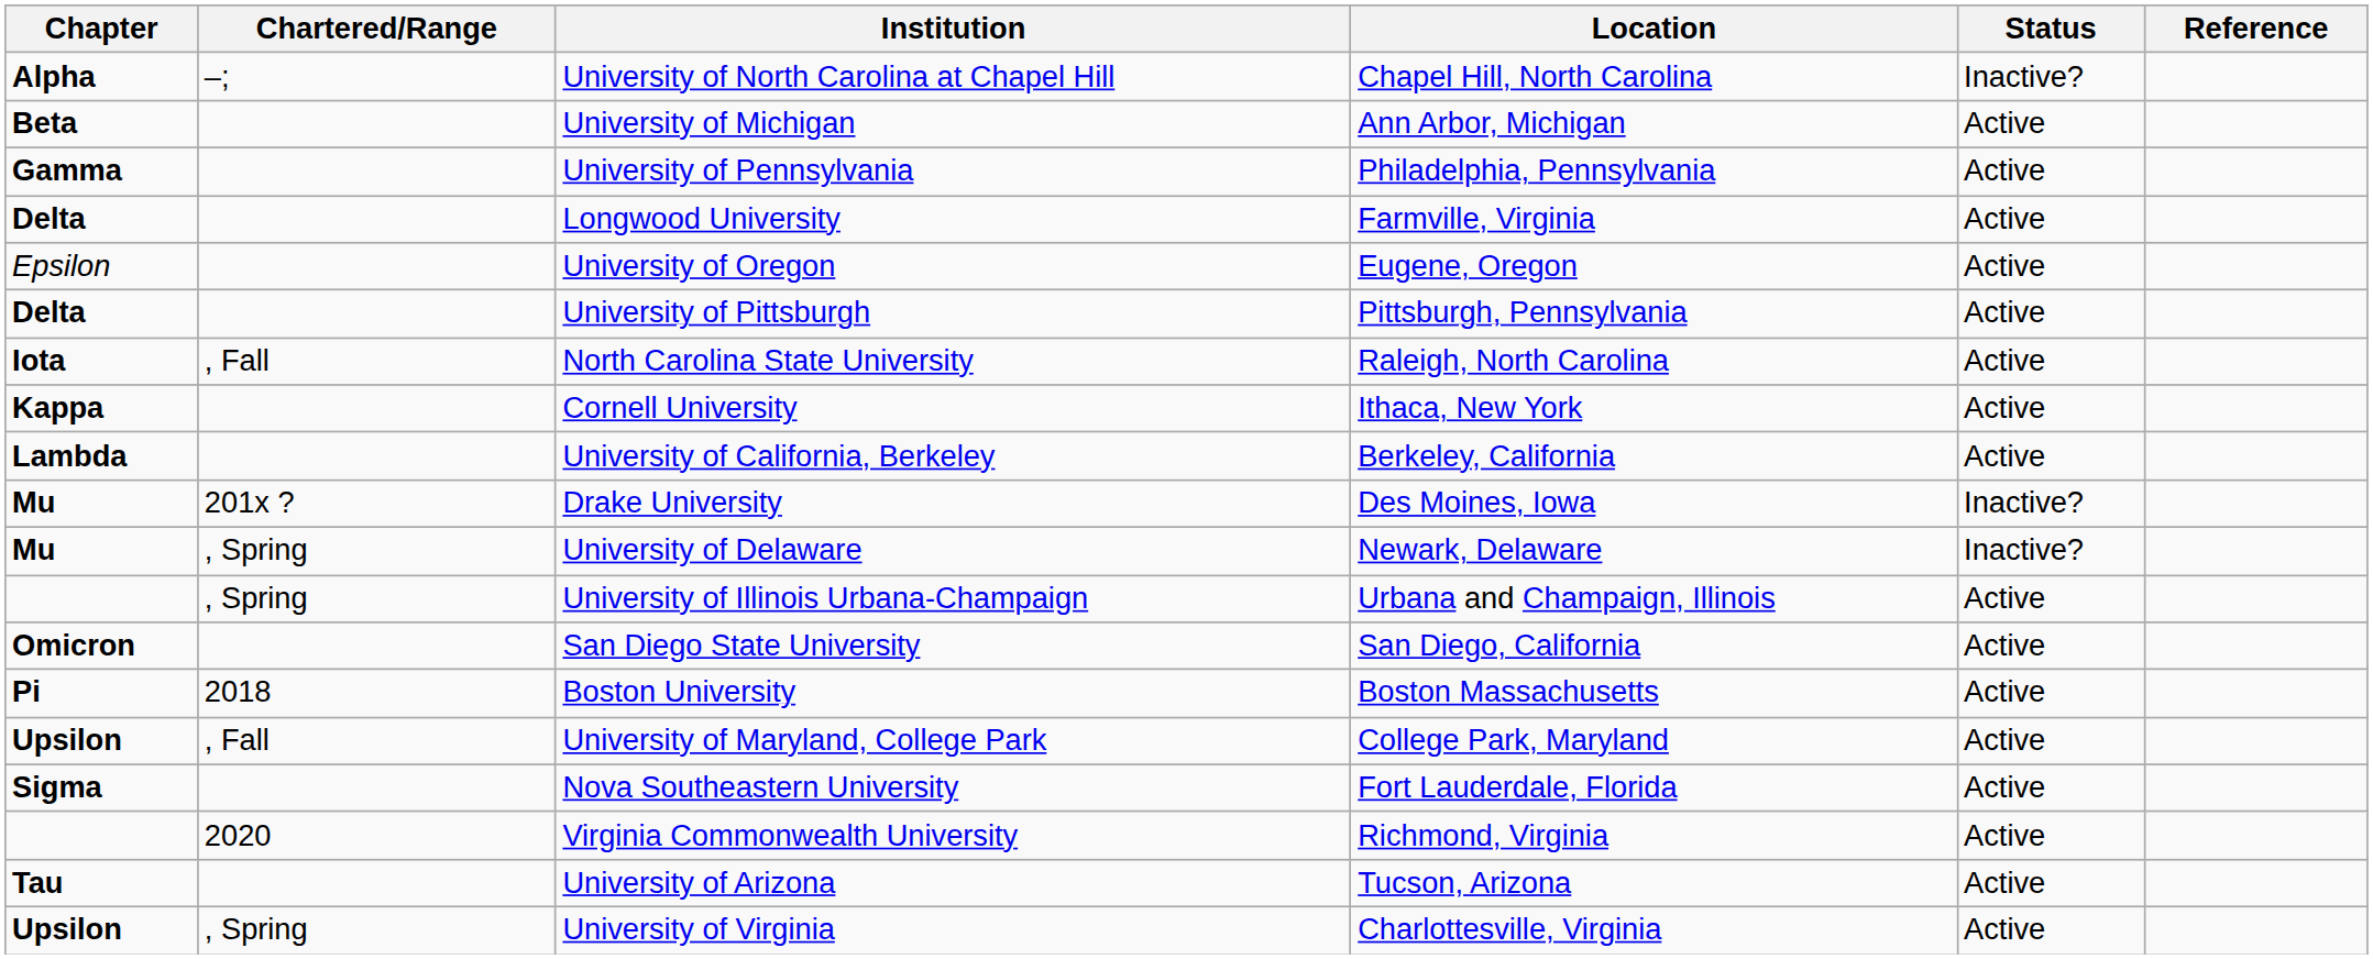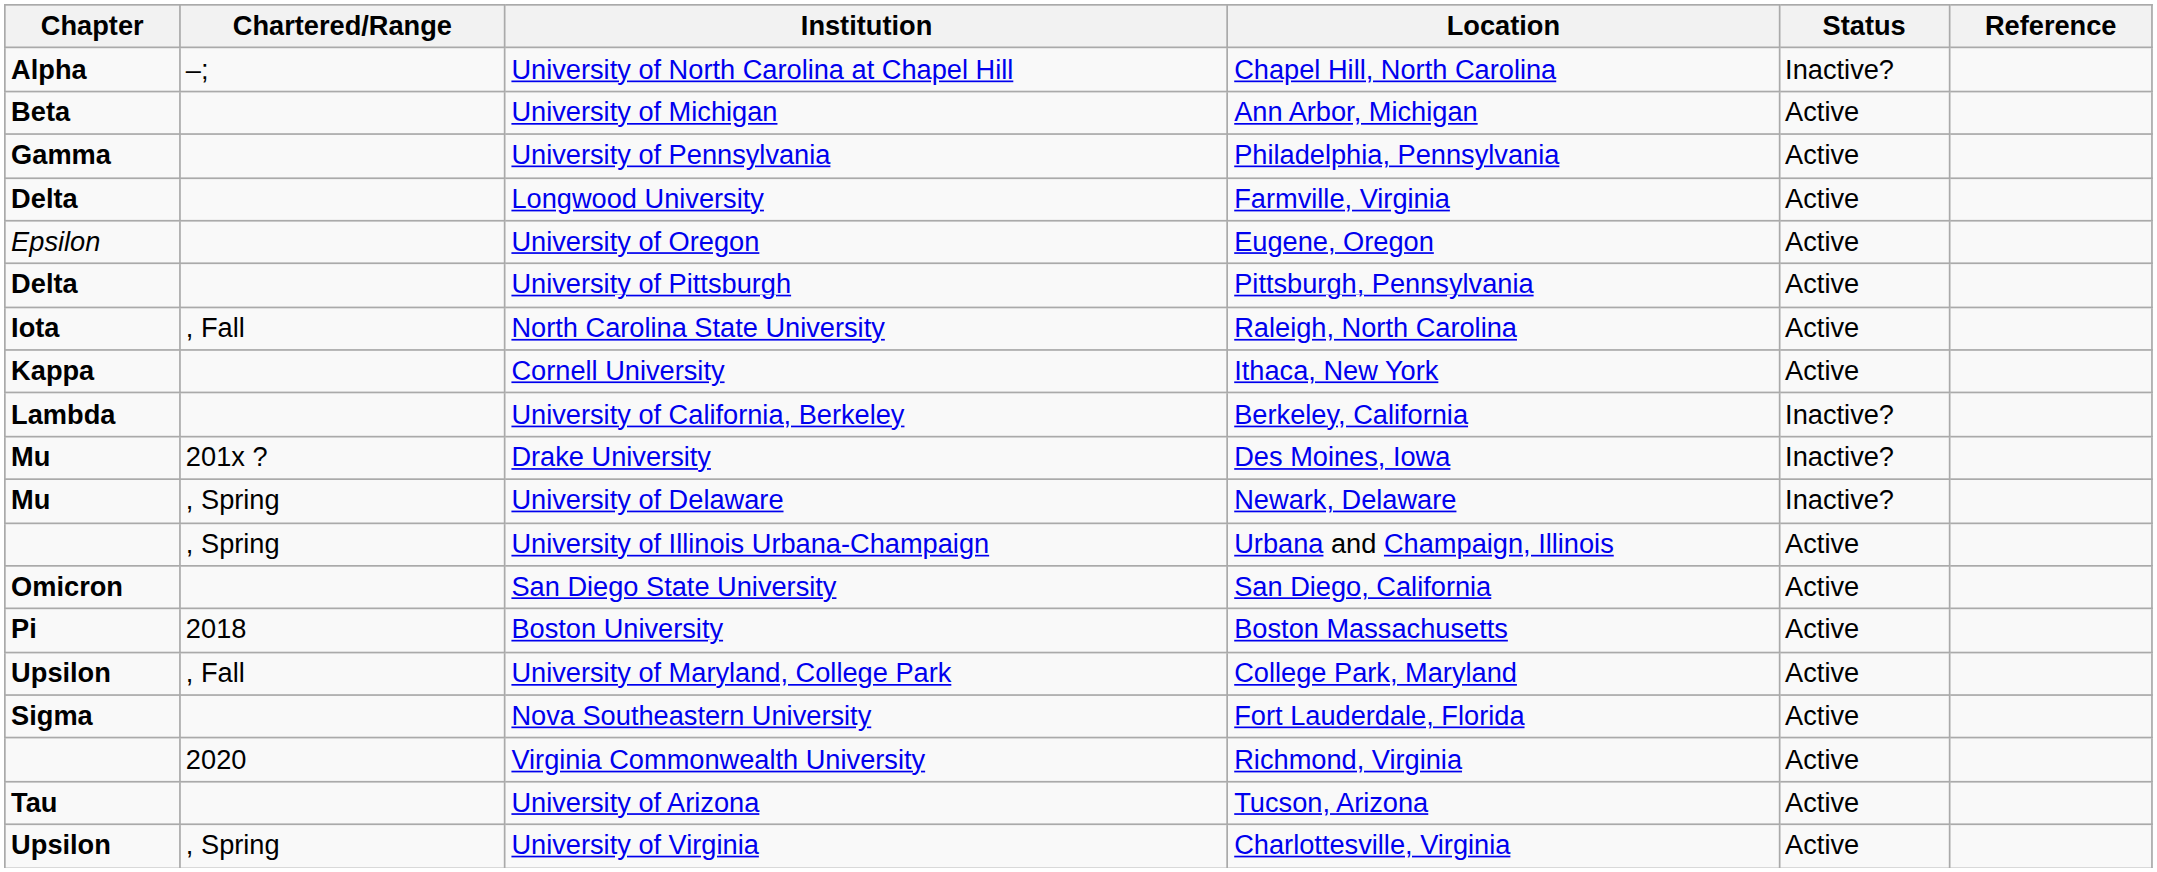University of California, Berkeley | Status: Active -> Inactive?
